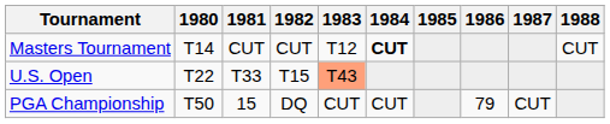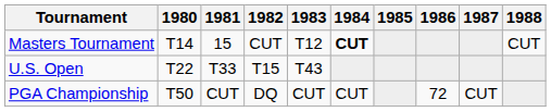Masters Tournament | 1981: CUT -> 15
U.S. Open | 1983: lightsalmon background -> no background
PGA Championship | 1981: 15 -> CUT
PGA Championship | 1986: 79 -> 72
